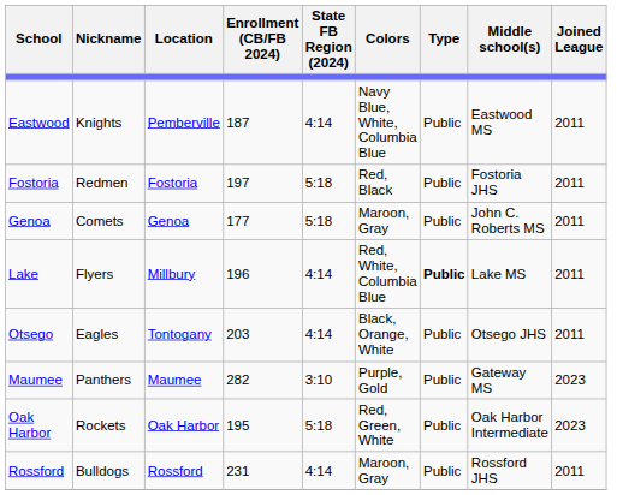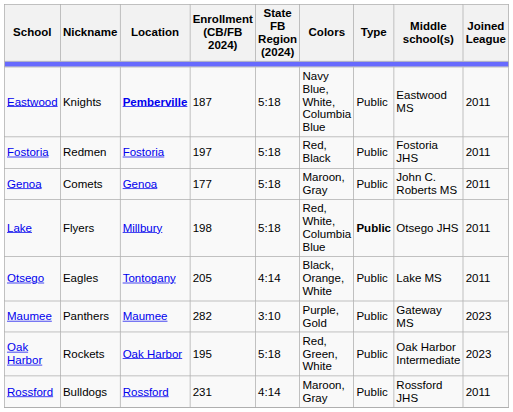Eastwood | Location: normal -> bold
Eastwood | State FB Region (2024): 4:14 -> 5:18
Lake | Enrollment (CB/FB 2024): 196 -> 198
Lake | State FB Region (2024): 4:14 -> 5:18
Lake | Middle school(s): Lake MS -> Otsego JHS
Otsego | Enrollment (CB/FB 2024): 203 -> 205
Otsego | Middle school(s): Otsego JHS -> Lake MS
